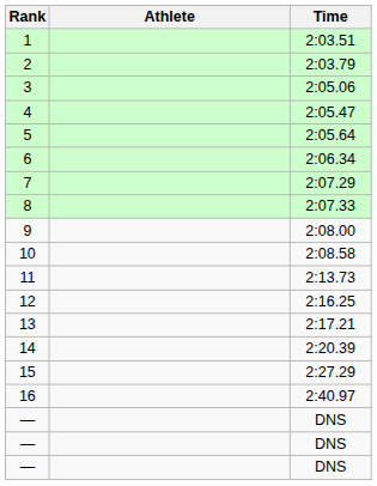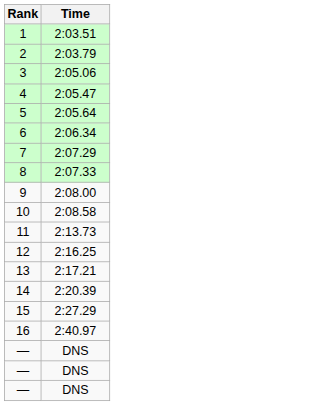- column: Athlete
